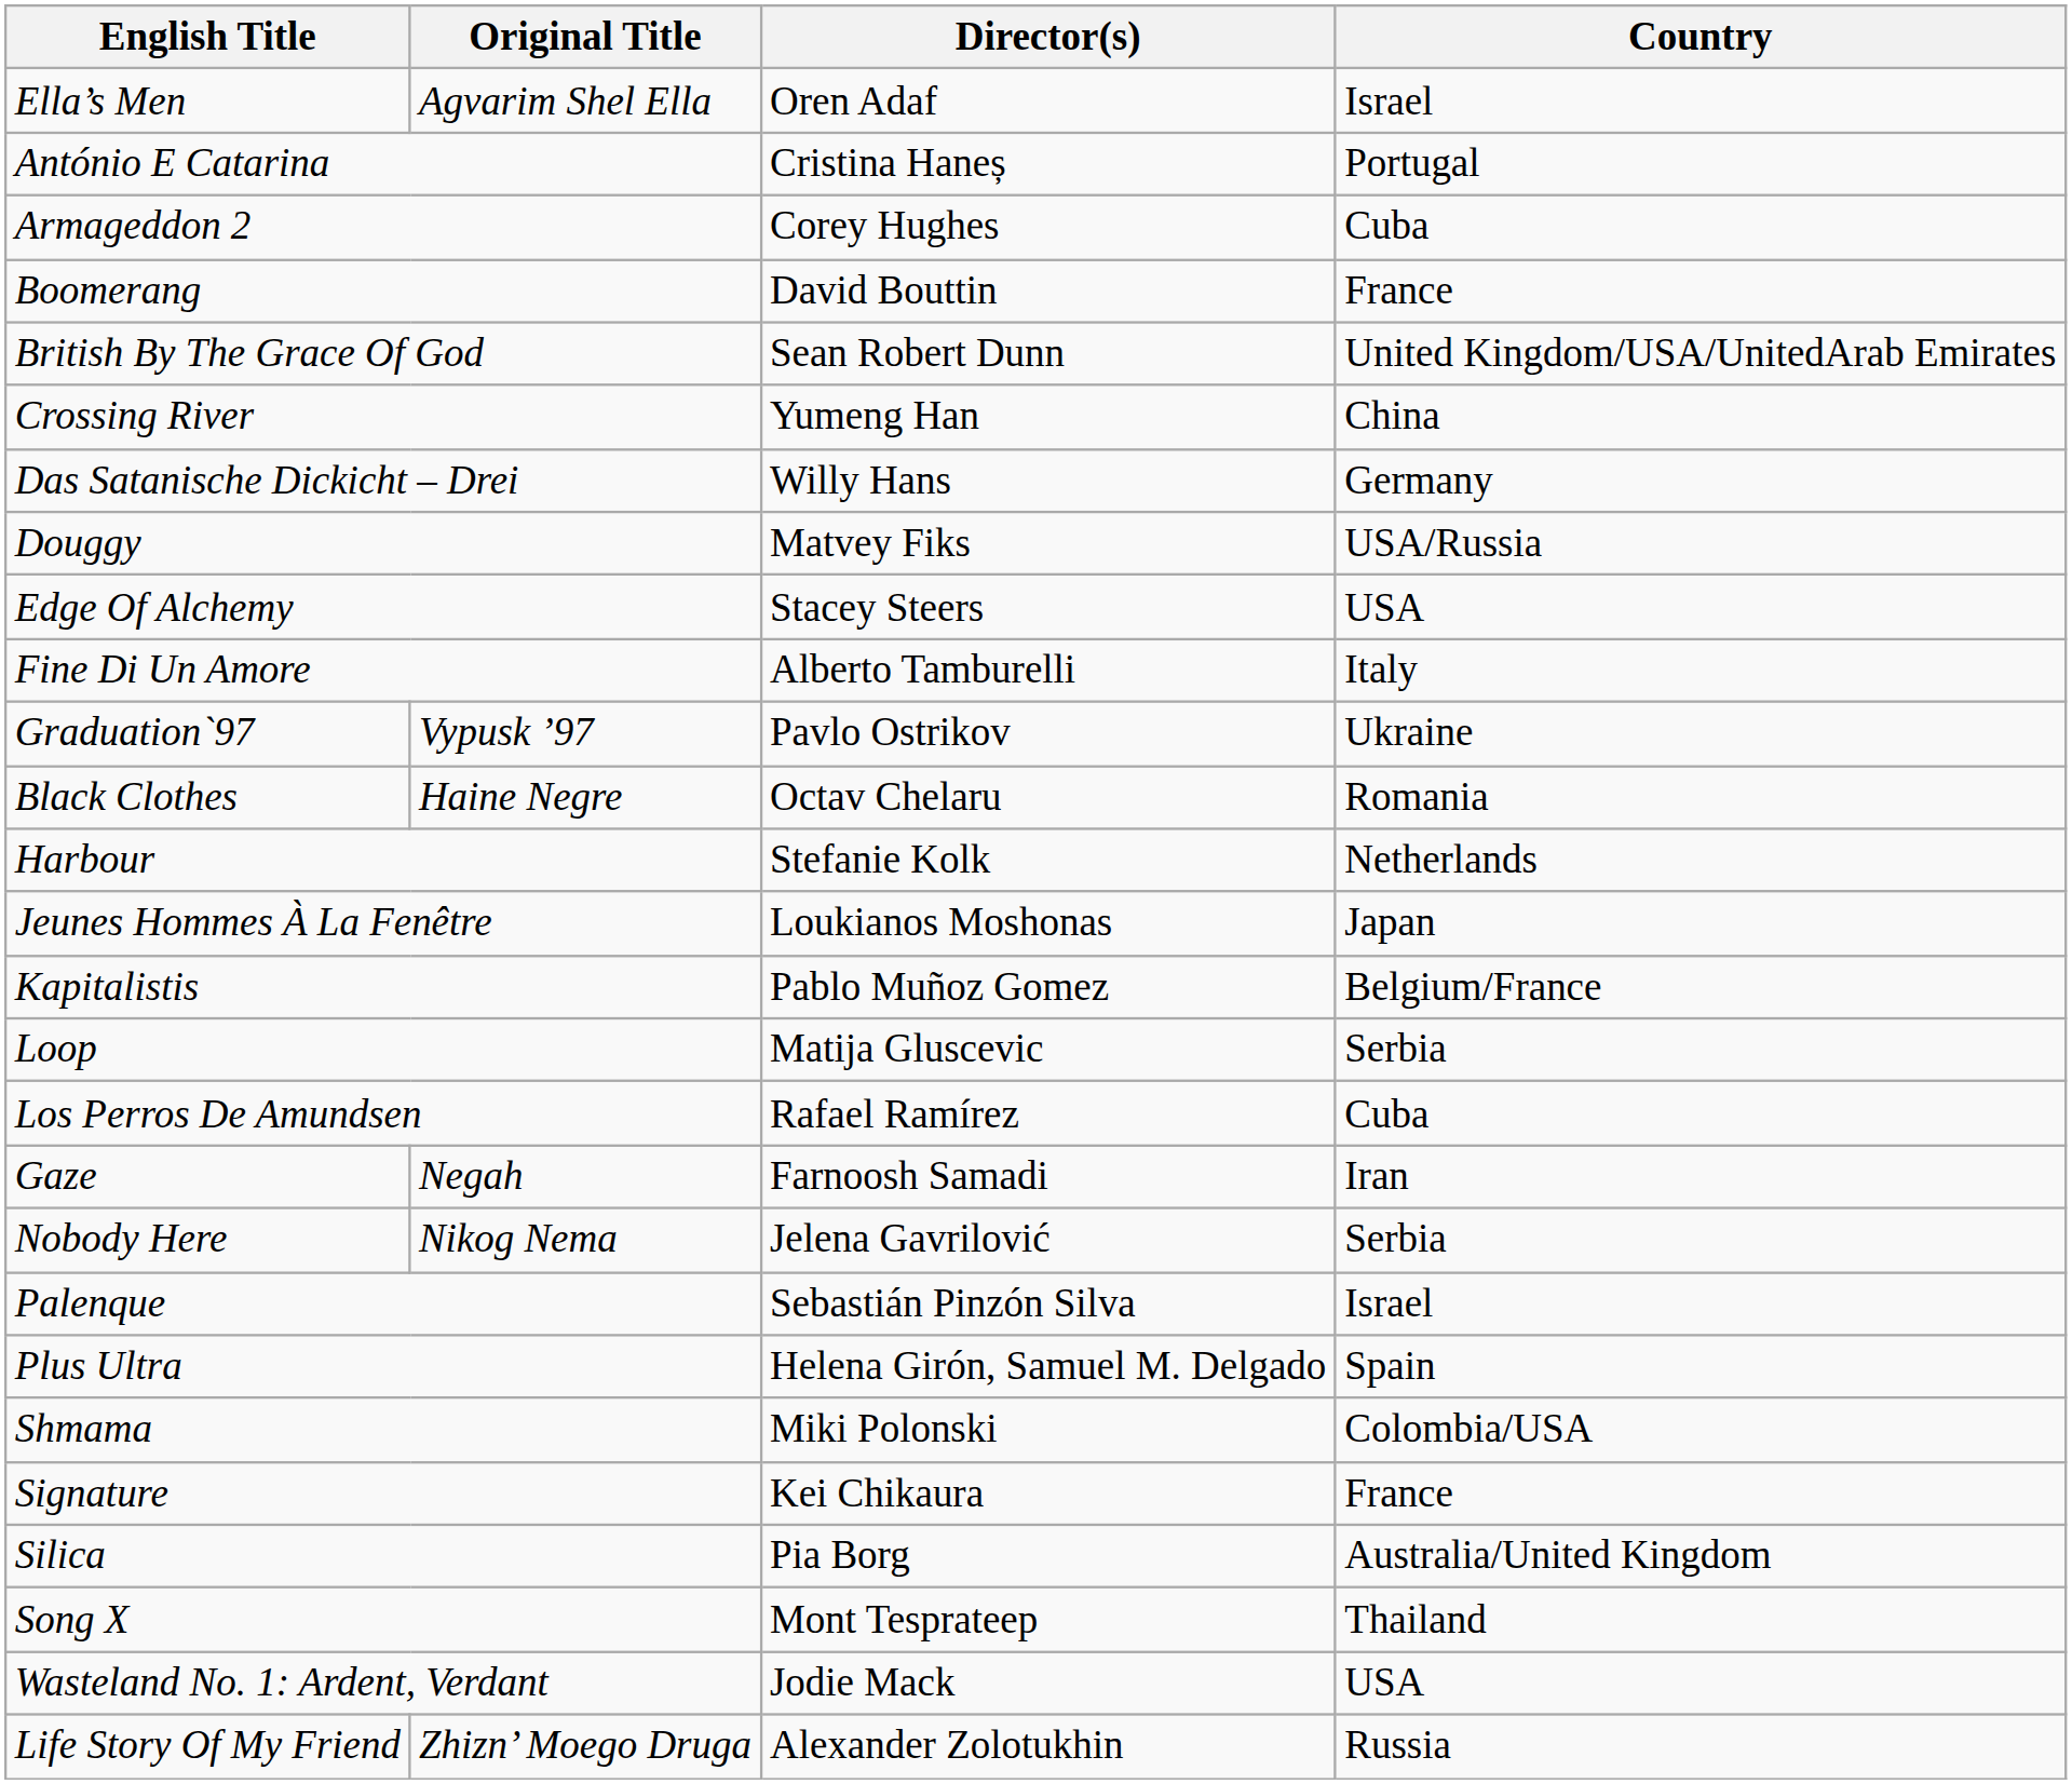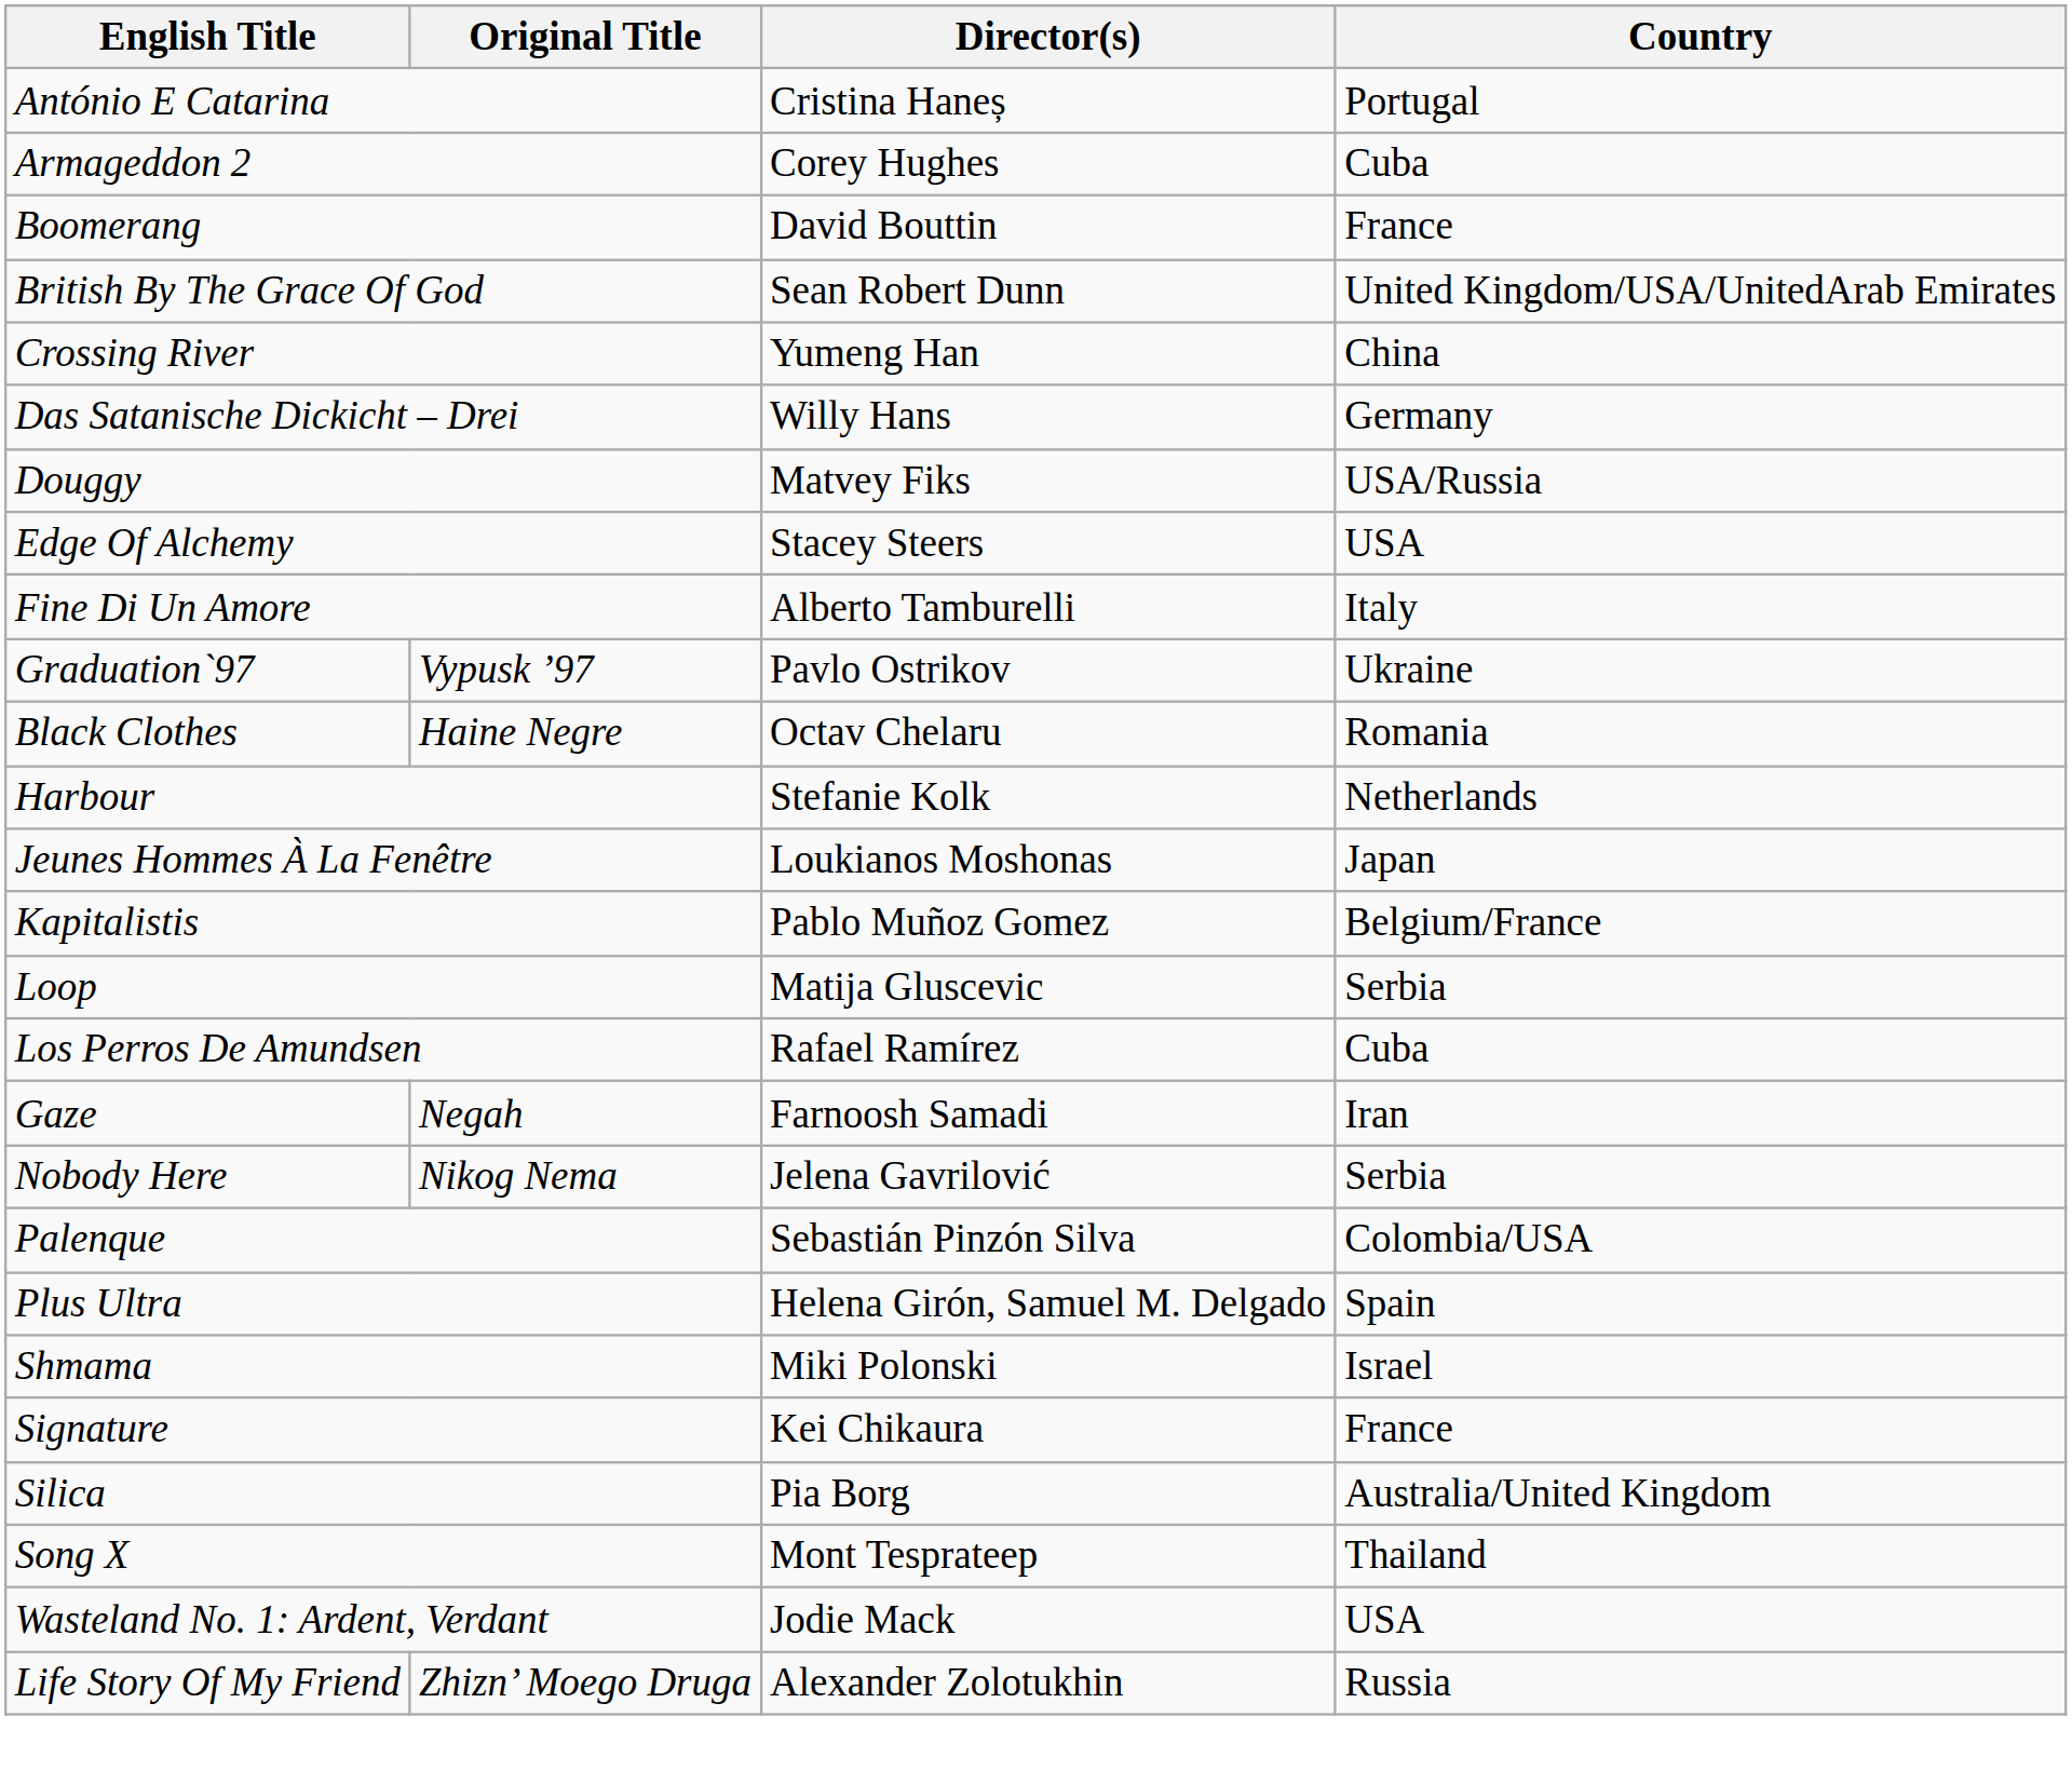- row: Ella’s Men | Agvarim Shel Ella | Oren Adaf | Israel
Palenque | Country: Israel -> Colombia/USA
Shmama | Country: Colombia/USA -> Israel
